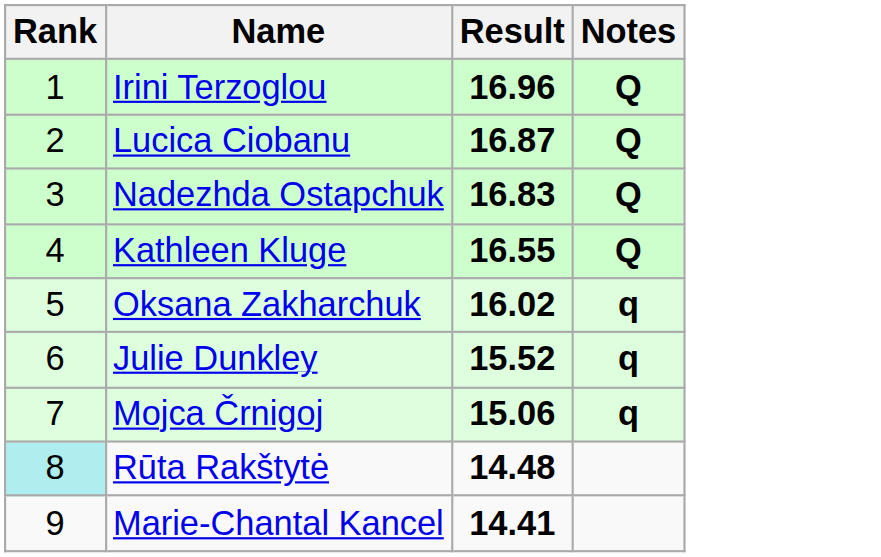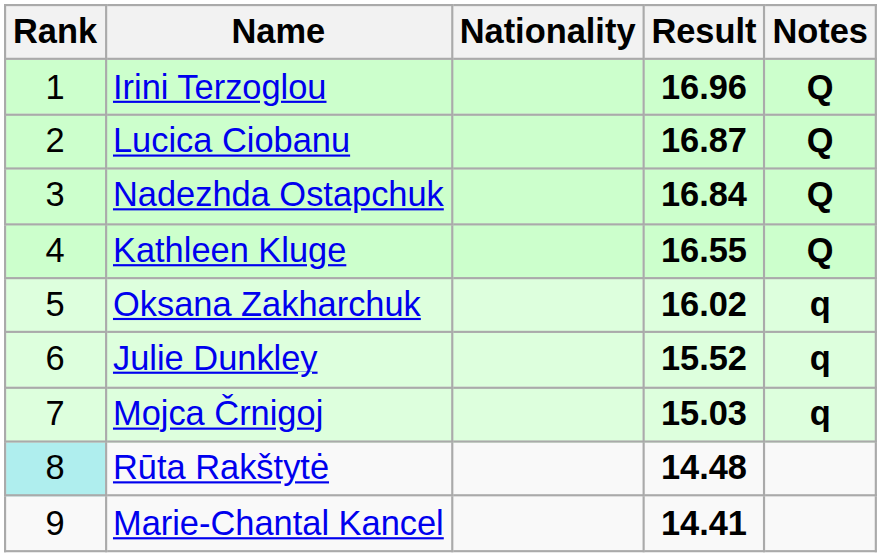+ column: Nationality
Nadezhda Ostapchuk | Result: 16.83 -> 16.84
Mojca Črnigoj | Result: 15.06 -> 15.03
